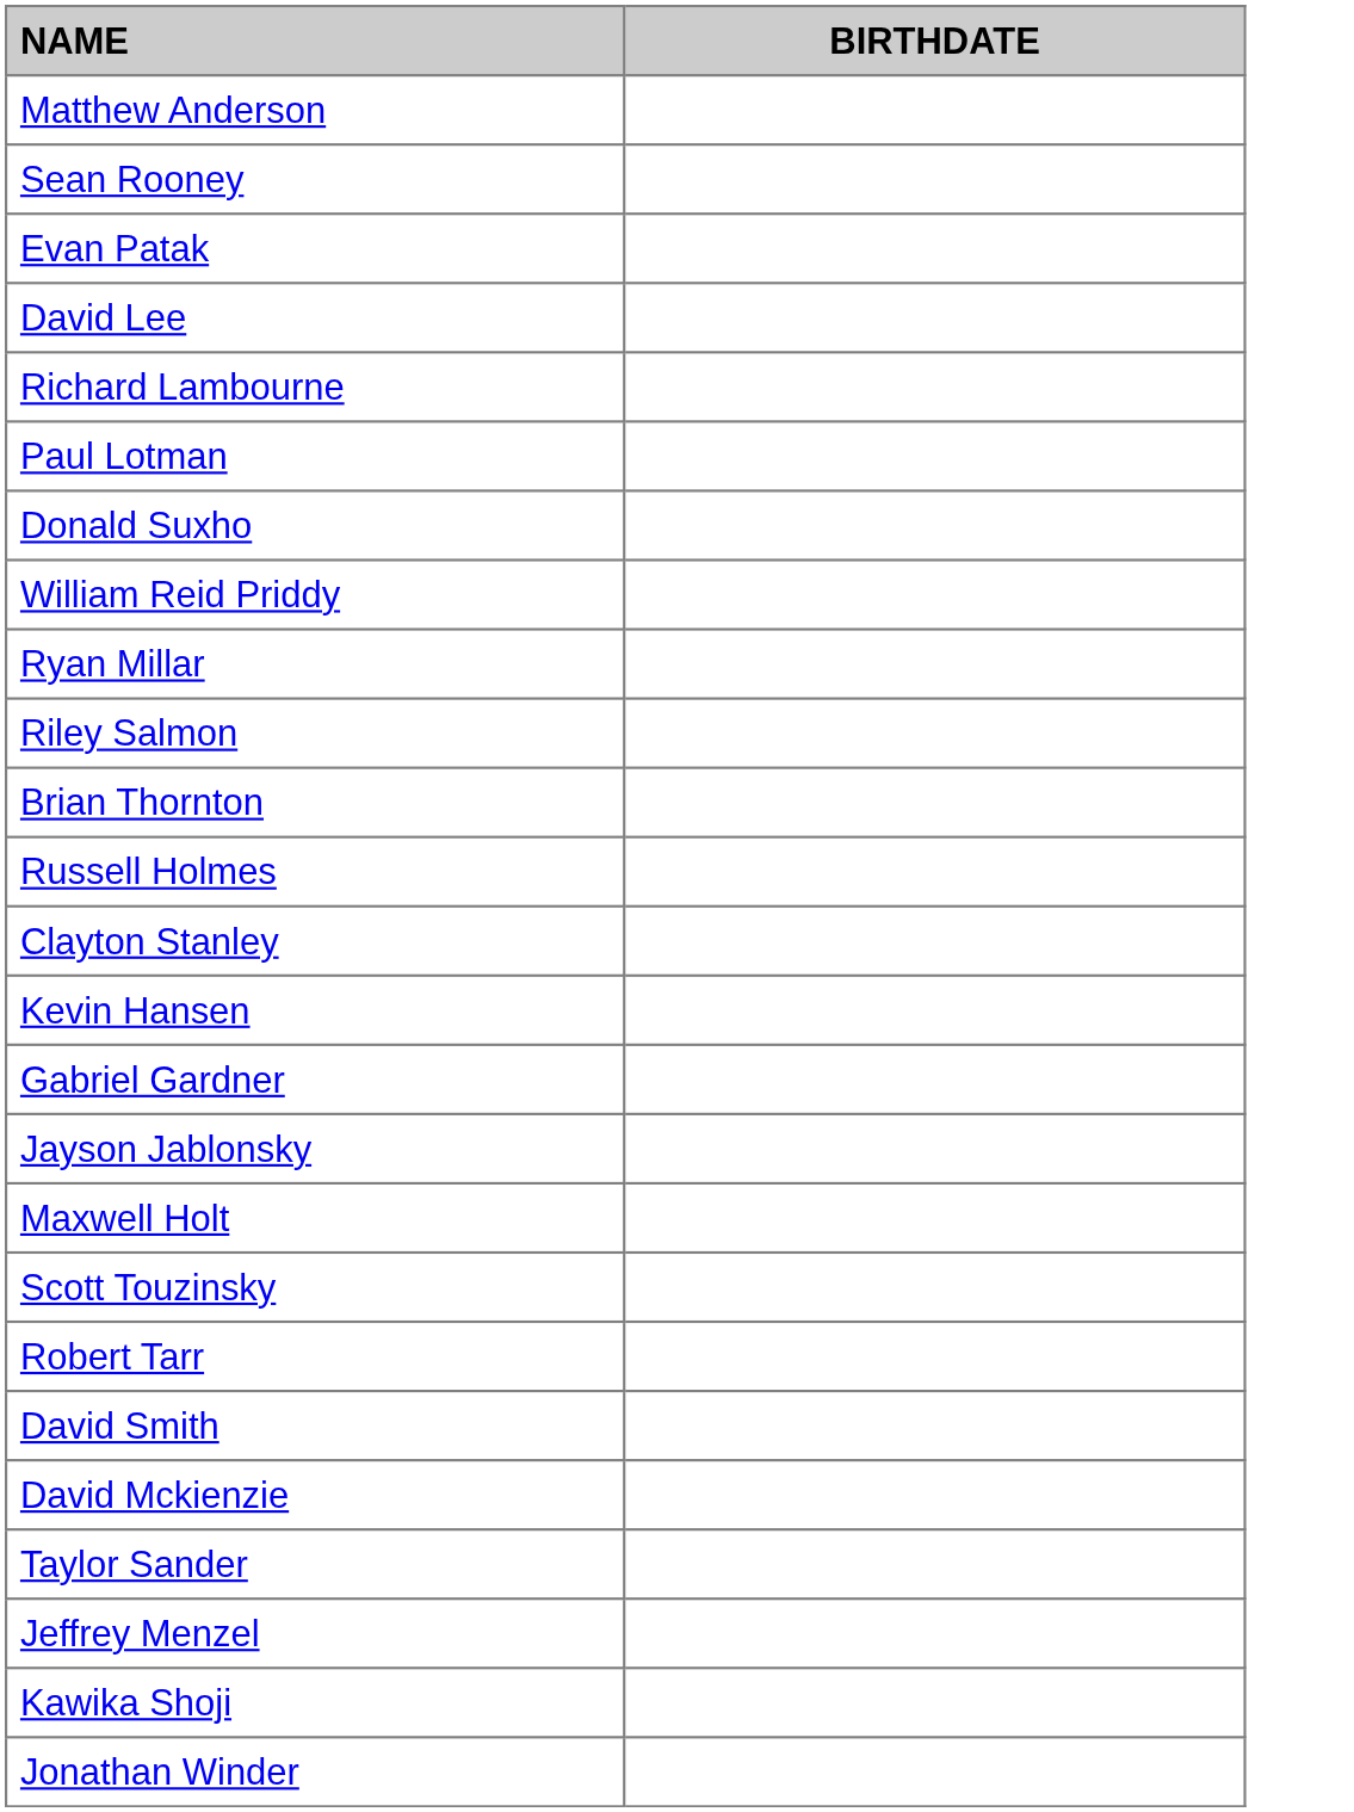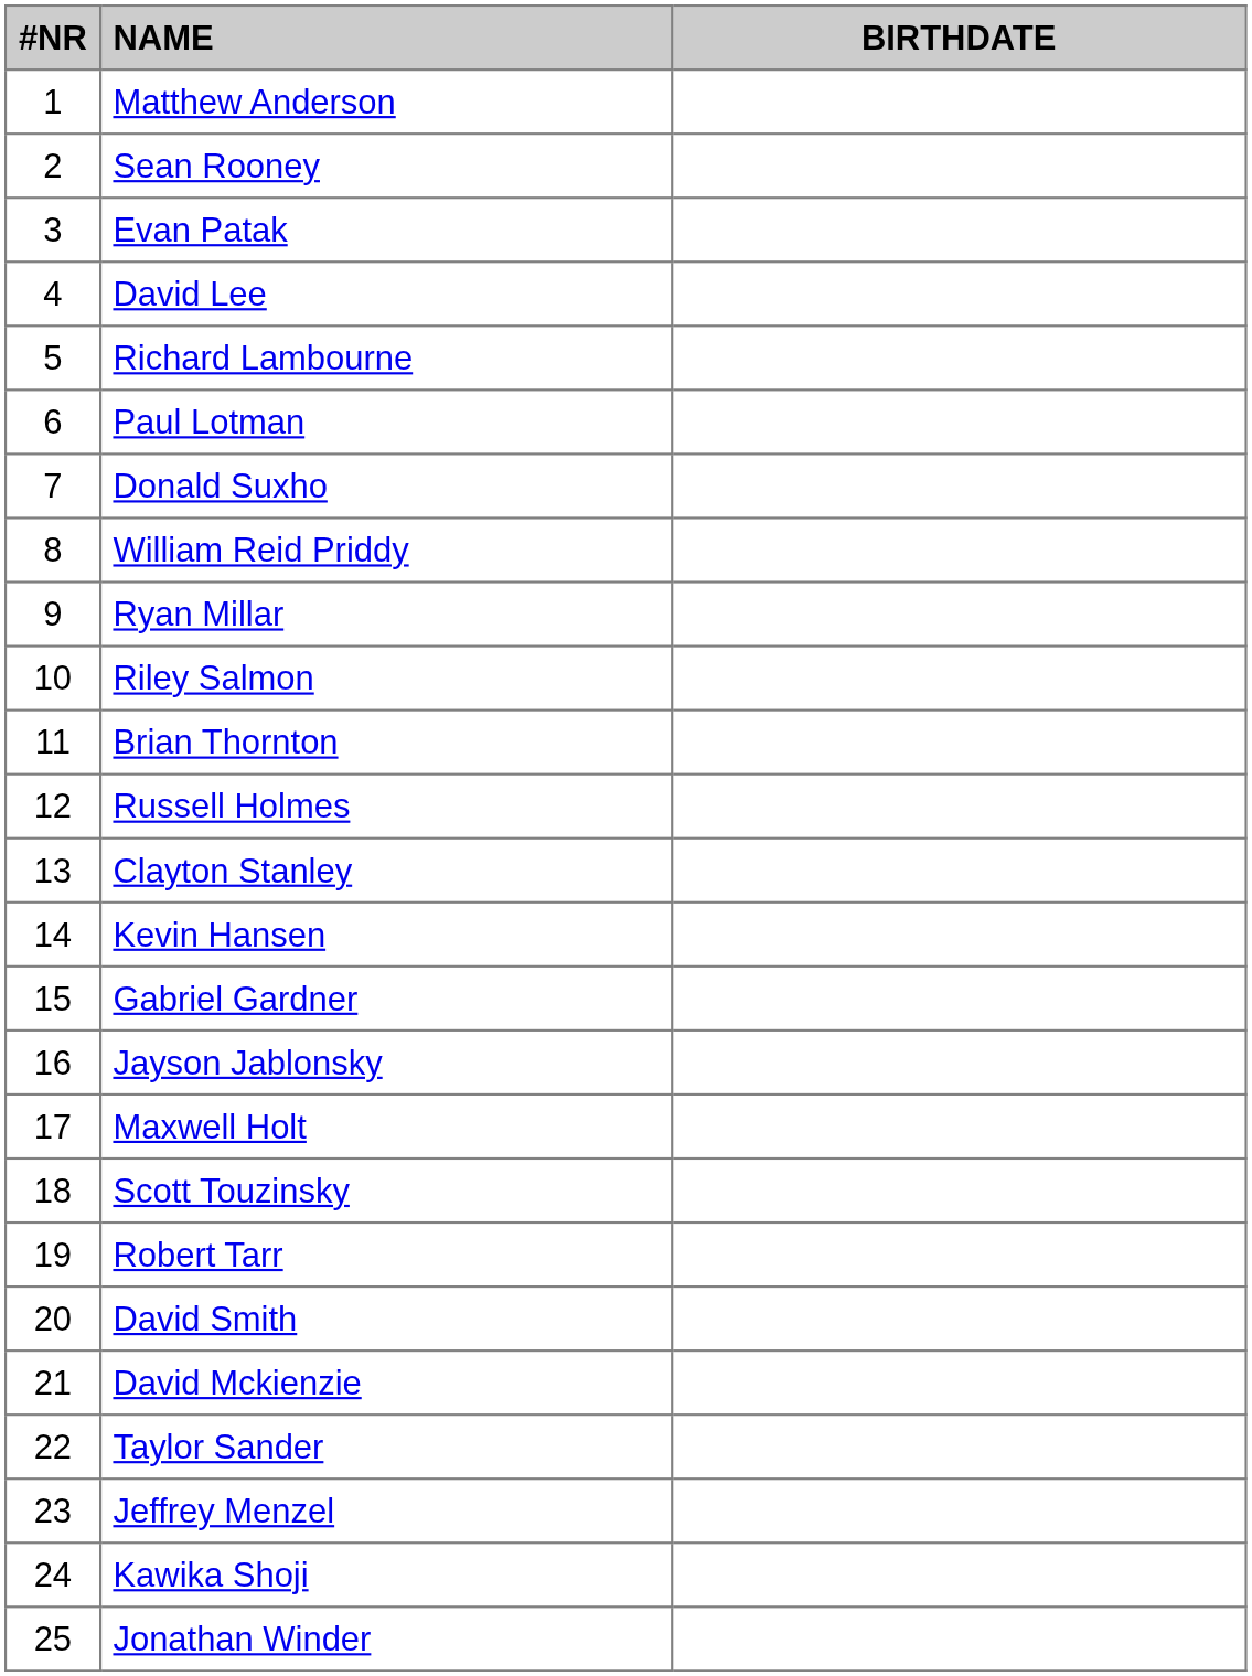+ column: #NR | 1 | 2 | 3 | 4 | 5 | 6 | 7 | 8 | 9 | 10 | 11 | 12 | 13 | 14 | 15 | 16 | 17 | 18 | 19 | 20 | 21 | 22 | 23 | 24 | 25
